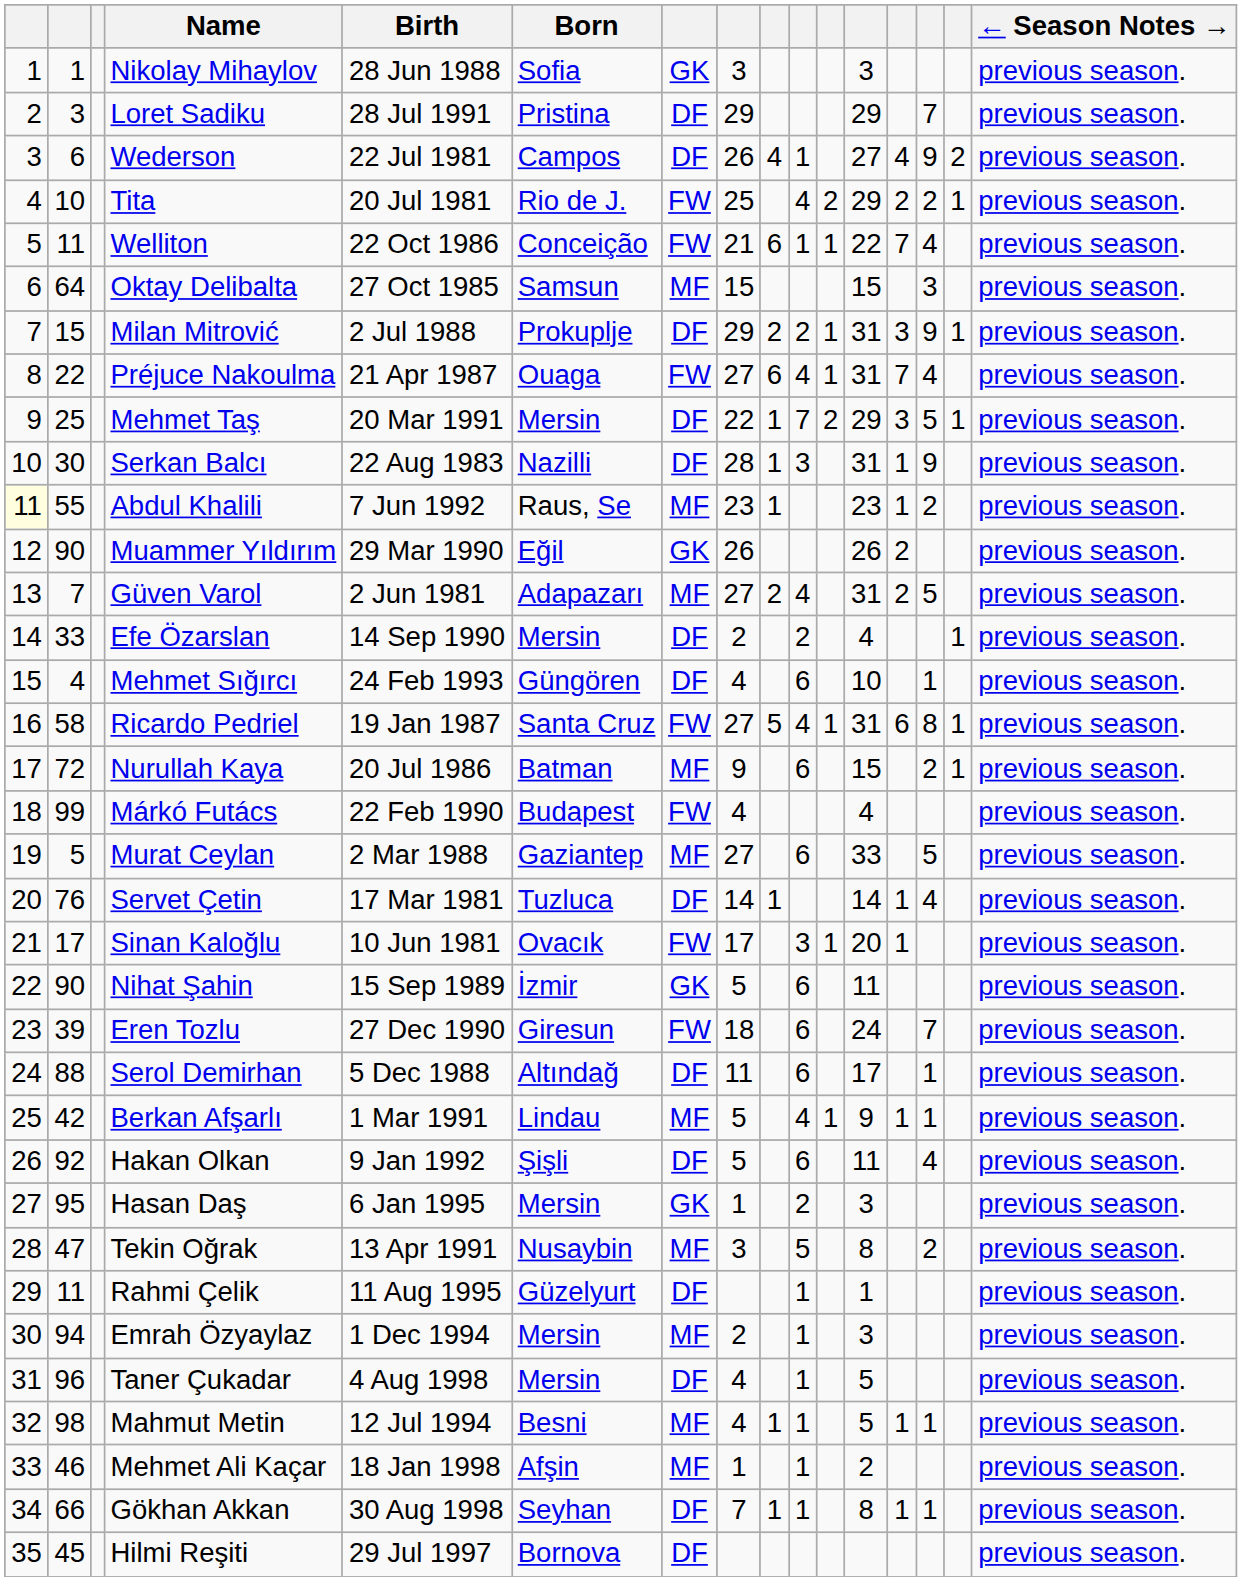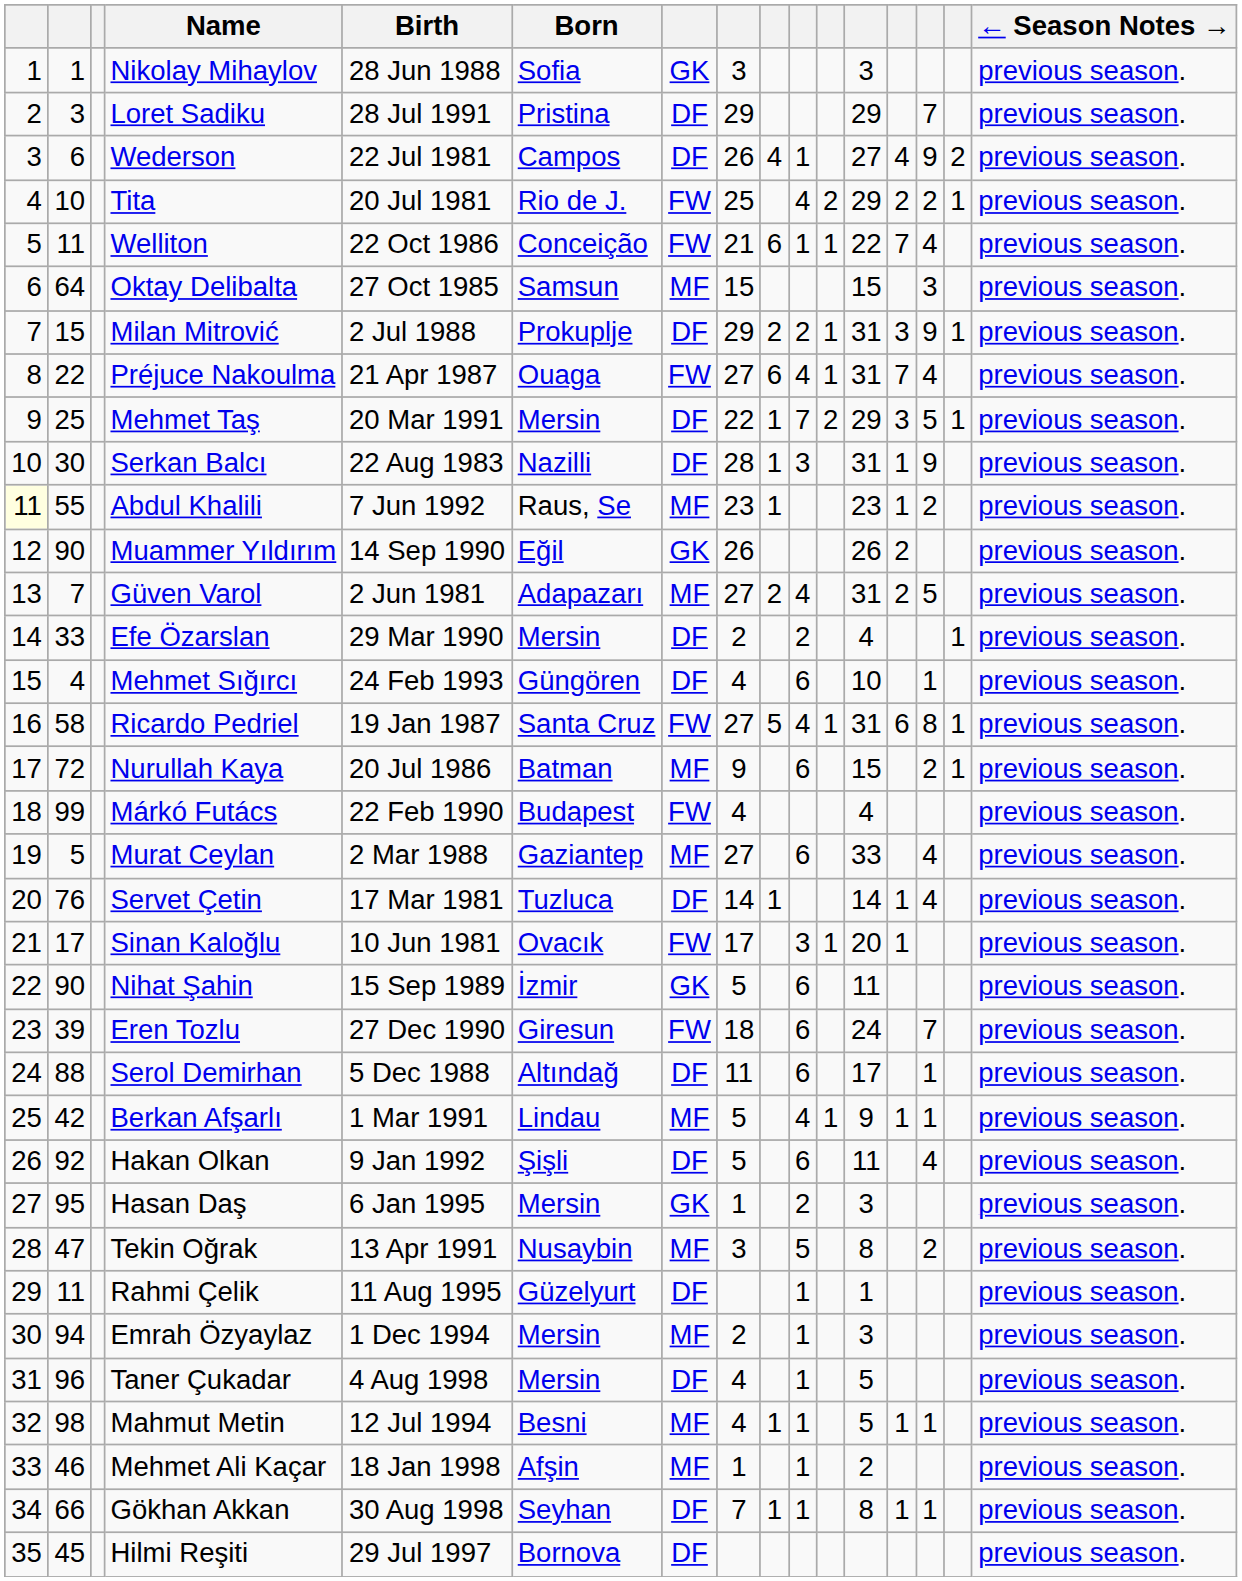Muammer Yıldırım | Birth: 29 Mar 1990 -> 14 Sep 1990
Efe Özarslan | Birth: 14 Sep 1990 -> 29 Mar 1990
Murat Ceylan | column 14: 5 -> 4
